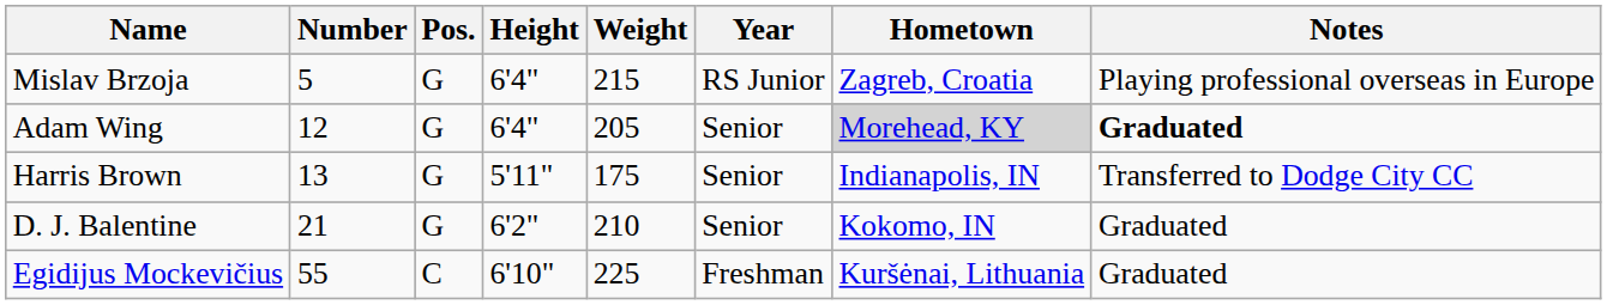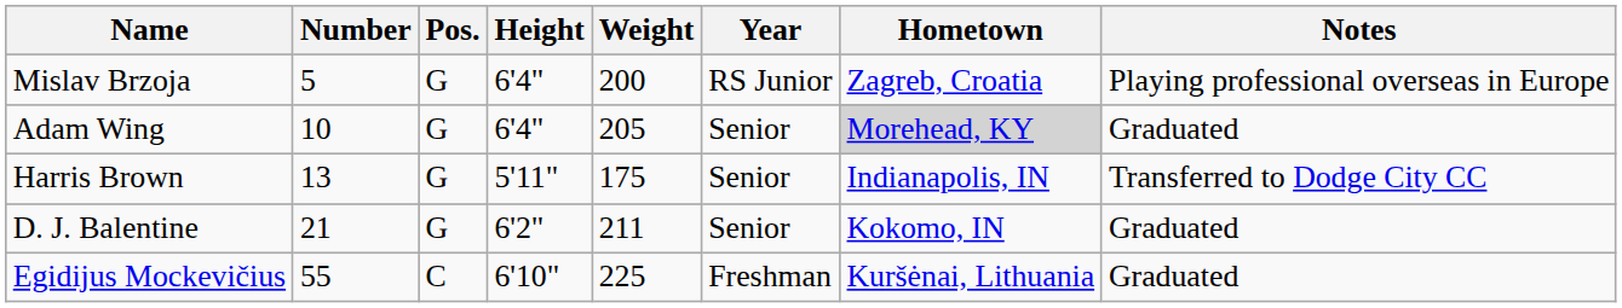Mislav Brzoja | Weight: 215 -> 200
Adam Wing | Number: 12 -> 10
Adam Wing | Notes: bold -> normal
D. J. Balentine | Weight: 210 -> 211
